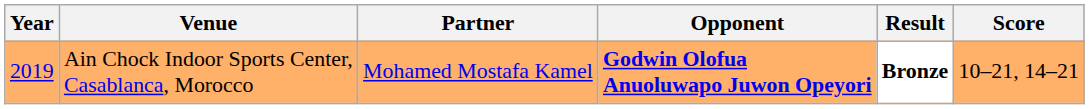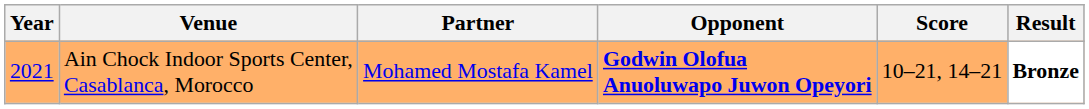columns swapped: Score <-> Result
Ain Chock Indoor Sports Center, Casablanca, Morocco | Year: 2019 -> 2021
